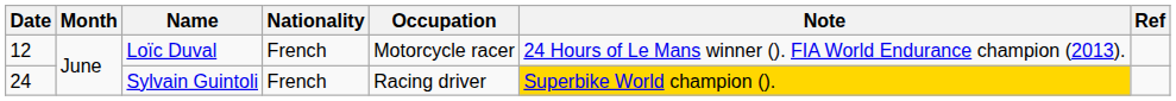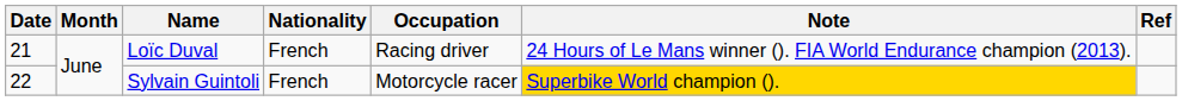Loïc Duval | Date: 12 -> 21
Loïc Duval | Occupation: Motorcycle racer -> Racing driver
Sylvain Guintoli | Date: 24 -> 22
Sylvain Guintoli | Occupation: Racing driver -> Motorcycle racer
